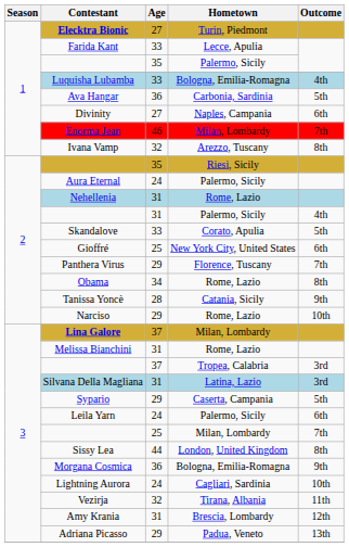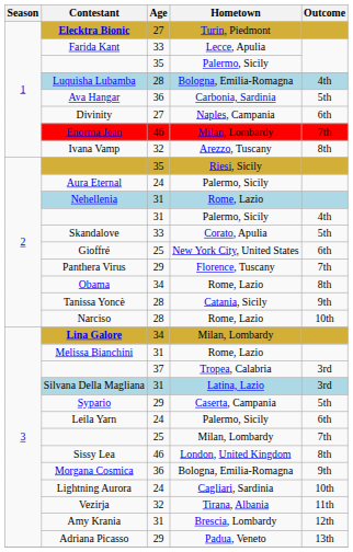Luquisha Lubamba | Age: 33 -> 28
Narciso | Age: 29 -> 28
Lina Galore | Age: 37 -> 34
Sissy Lea | Age: 44 -> 46
